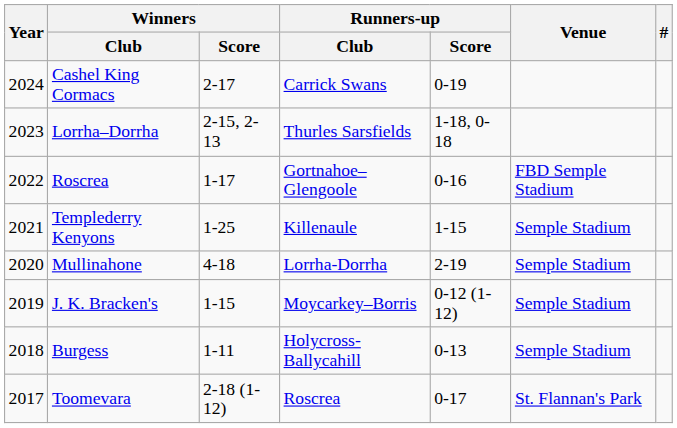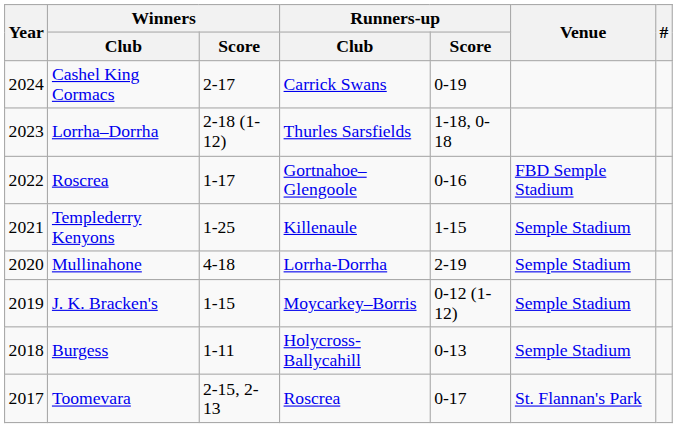Lorrha–Dorrha | Winners / Score: 2-15, 2-13 -> 2-18 (1-12)
Toomevara | Winners / Score: 2-18 (1-12) -> 2-15, 2-13
